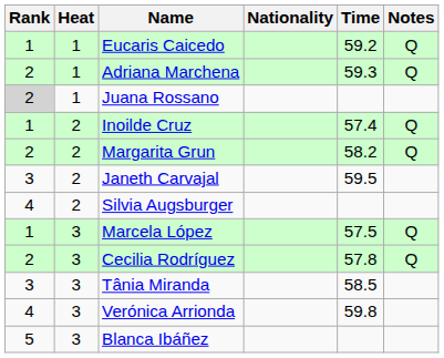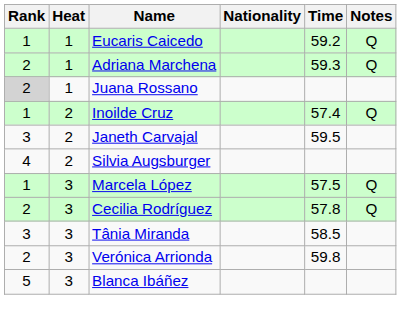- row: 2 | 2 | Margarita Grun | 58.2 | Q
Verónica Arrionda | Rank: 4 -> 2
